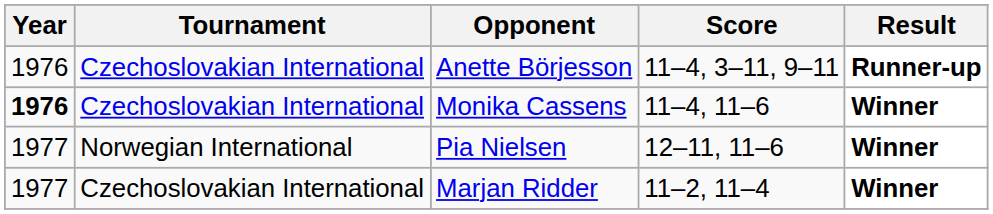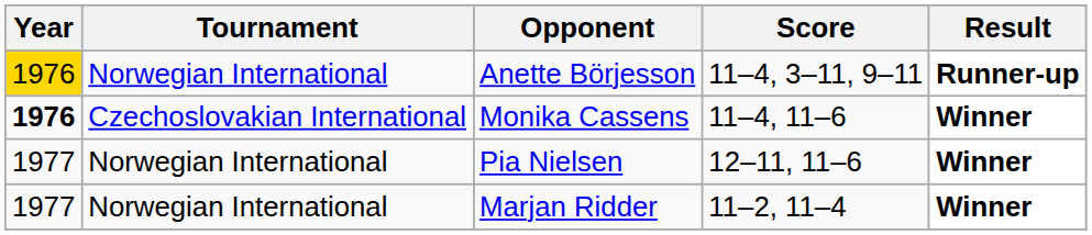Anette Börjesson | Year: no background -> gold background
Anette Börjesson | Tournament: Czechoslovakian International -> Norwegian International
Marjan Ridder | Tournament: Czechoslovakian International -> Norwegian International
